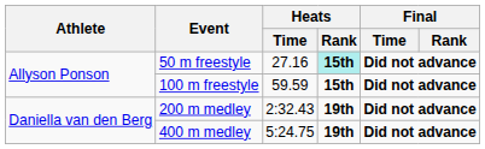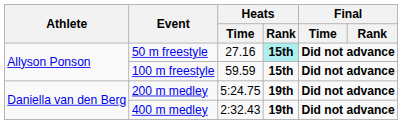200 m medley | Heats / Time: 2:32.43 -> 5:24.75
400 m medley | Heats / Time: 5:24.75 -> 2:32.43
